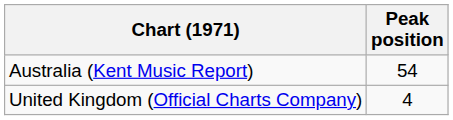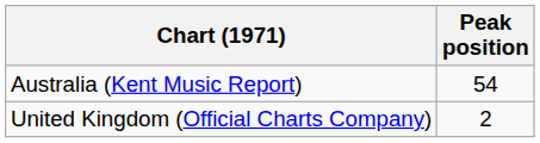United Kingdom (Official Charts Company) | Peak position: 4 -> 2
